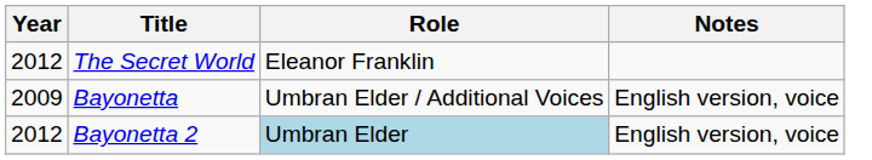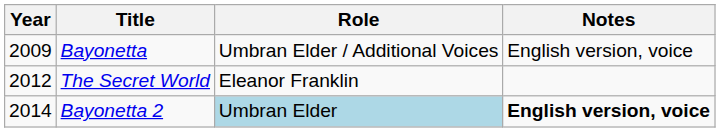rows swapped: Bayonetta <-> The Secret World
Bayonetta 2 | Year: 2012 -> 2014
Bayonetta 2 | Notes: normal -> bold
